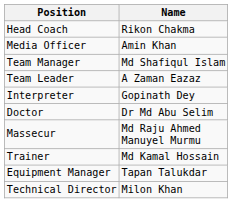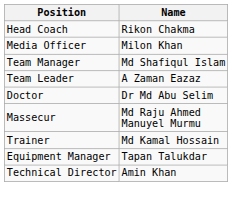Media Officer | Name: Amin Khan -> Milon Khan
- row: Interpreter | Gopinath Dey
Technical Director | Name: Milon Khan -> Amin Khan
